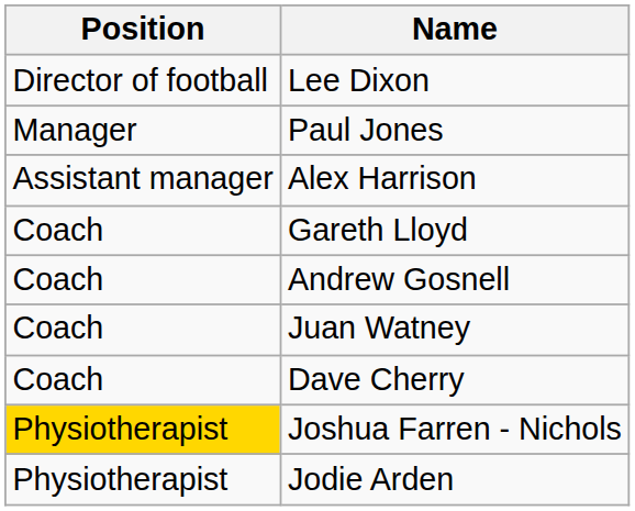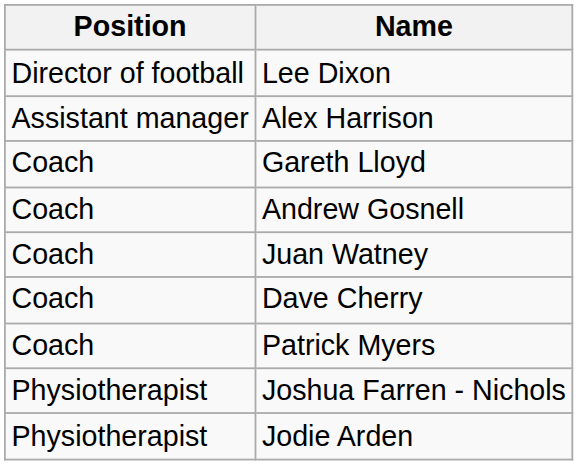- row: Manager | Paul Jones
+ row: Coach | Patrick Myers
Joshua Farren - Nichols | Position: gold background -> no background
